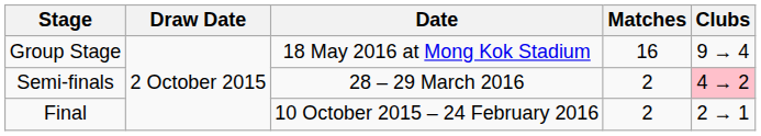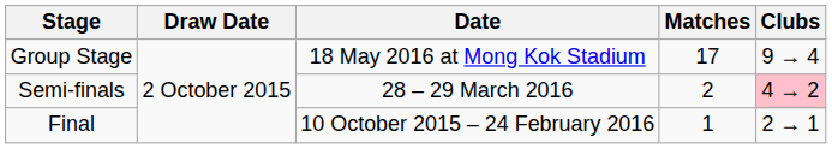Group Stage | Matches: 16 -> 17
Final | Matches: 2 -> 1
